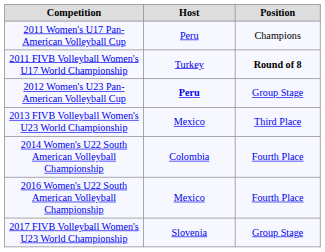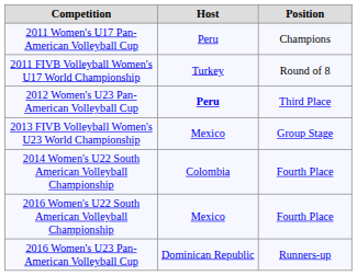2011 FIVB Volleyball Women's U17 World Championship | Position: bold -> normal
2012 Women's U23 Pan-American Volleyball Cup | Position: Group Stage -> Third Place
2013 FIVB Volleyball Women's U23 World Championship | Position: Third Place -> Group Stage
+ row: 2016 Women's U23 Pan-American Volleyball Cup | Dominican Republic | Runners-up
- row: 2017 FIVB Volleyball Women's U23 World Championship | Slovenia | Group Stage
